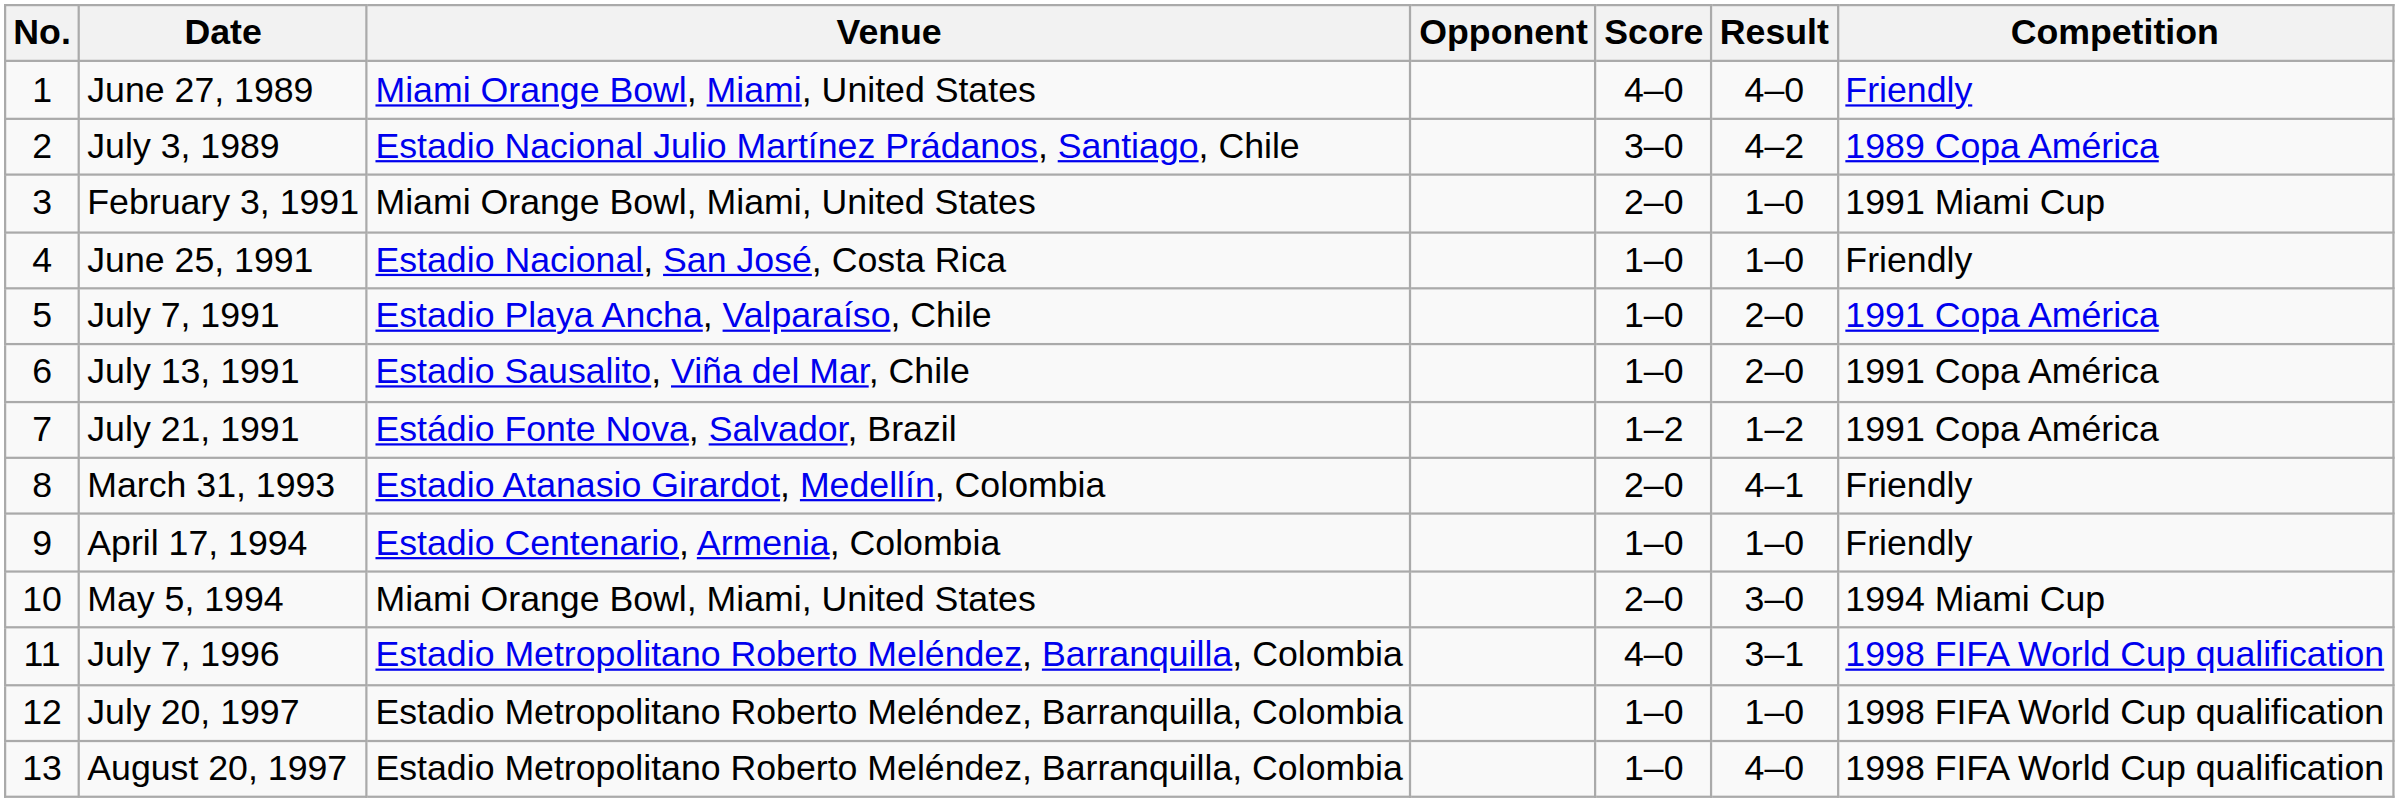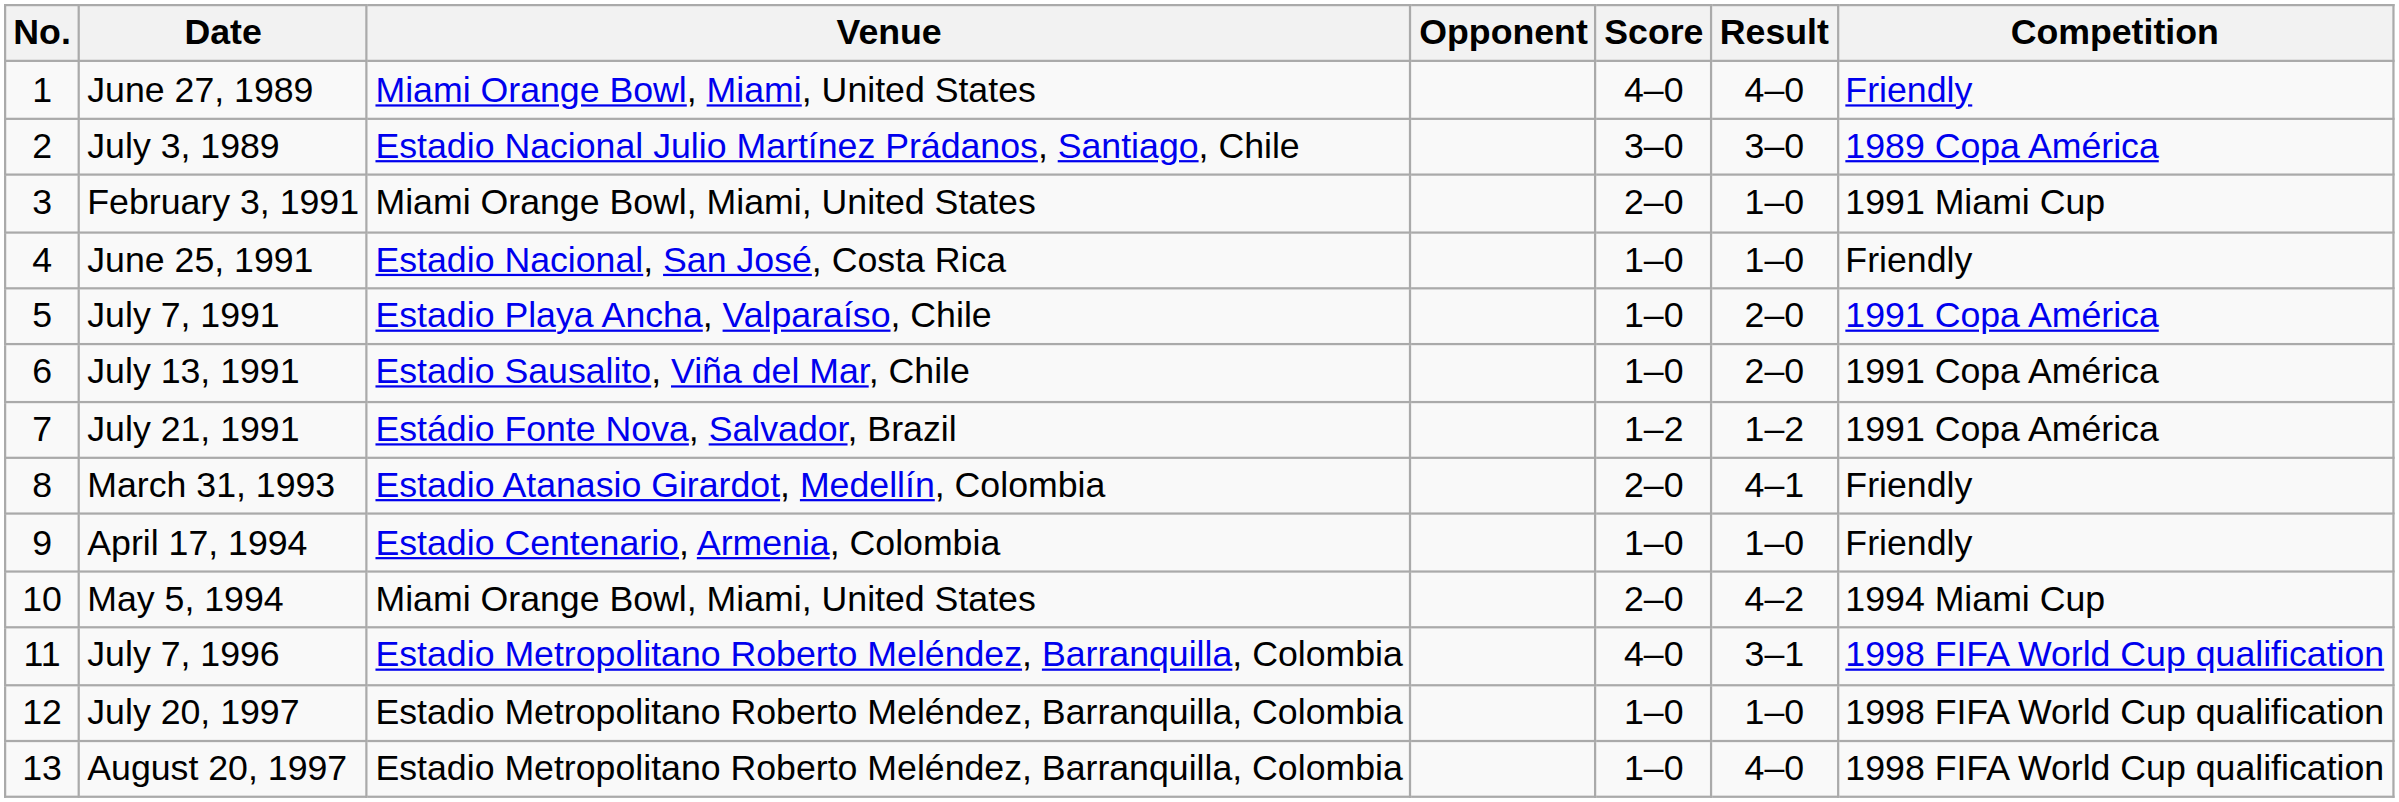July 3, 1989 | Result: 4–2 -> 3–0
May 5, 1994 | Result: 3–0 -> 4–2
